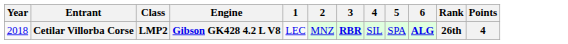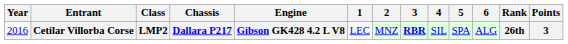+ column: Chassis | Dallara P217
Cetilar Villorba Corse | Year: 2018 -> 2016
Cetilar Villorba Corse | 6: bold -> normal
Cetilar Villorba Corse | Points: 4 -> 3
